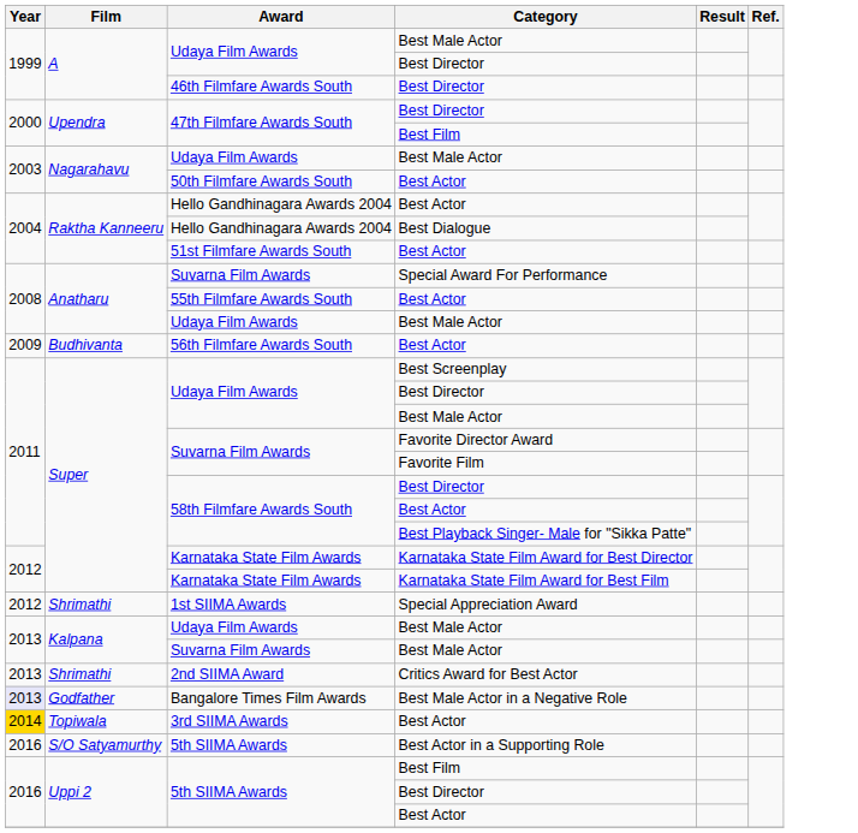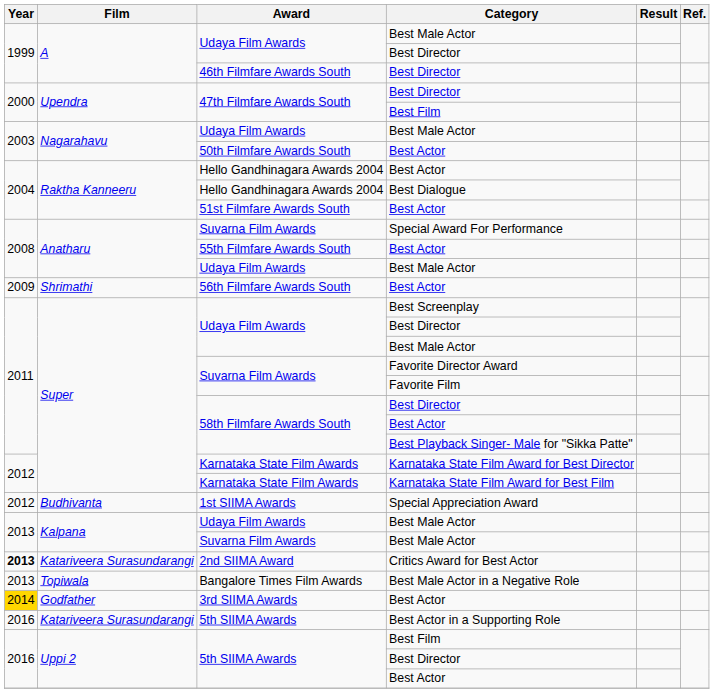56th Filmfare Awards South | Film: Budhivanta -> Shrimathi
1st SIIMA Awards | Film: Shrimathi -> Budhivanta
2nd SIIMA Award | Year: normal -> bold
2nd SIIMA Award | Film: Shrimathi -> Katariveera Surasundarangi
Bangalore Times Film Awards | Year: lavender background -> no background
Bangalore Times Film Awards | Film: Godfather -> Topiwala
3rd SIIMA Awards | Film: Topiwala -> Godfather
5th SIIMA Awards / Best Actor in a Supporting Role | Film: S/O Satyamurthy -> Katariveera Surasundarangi
